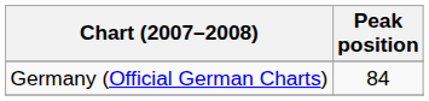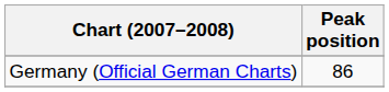Germany (Official German Charts) | Peak position: 84 -> 86
